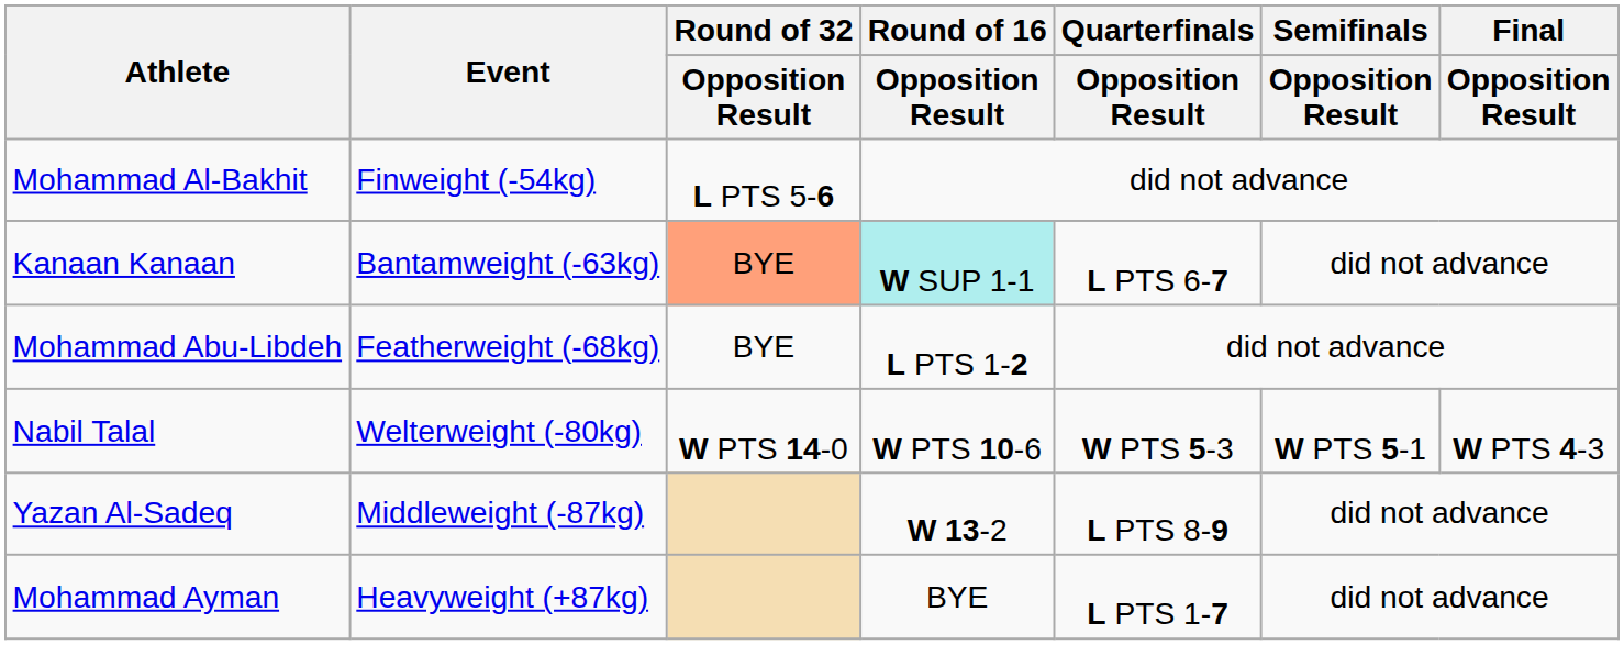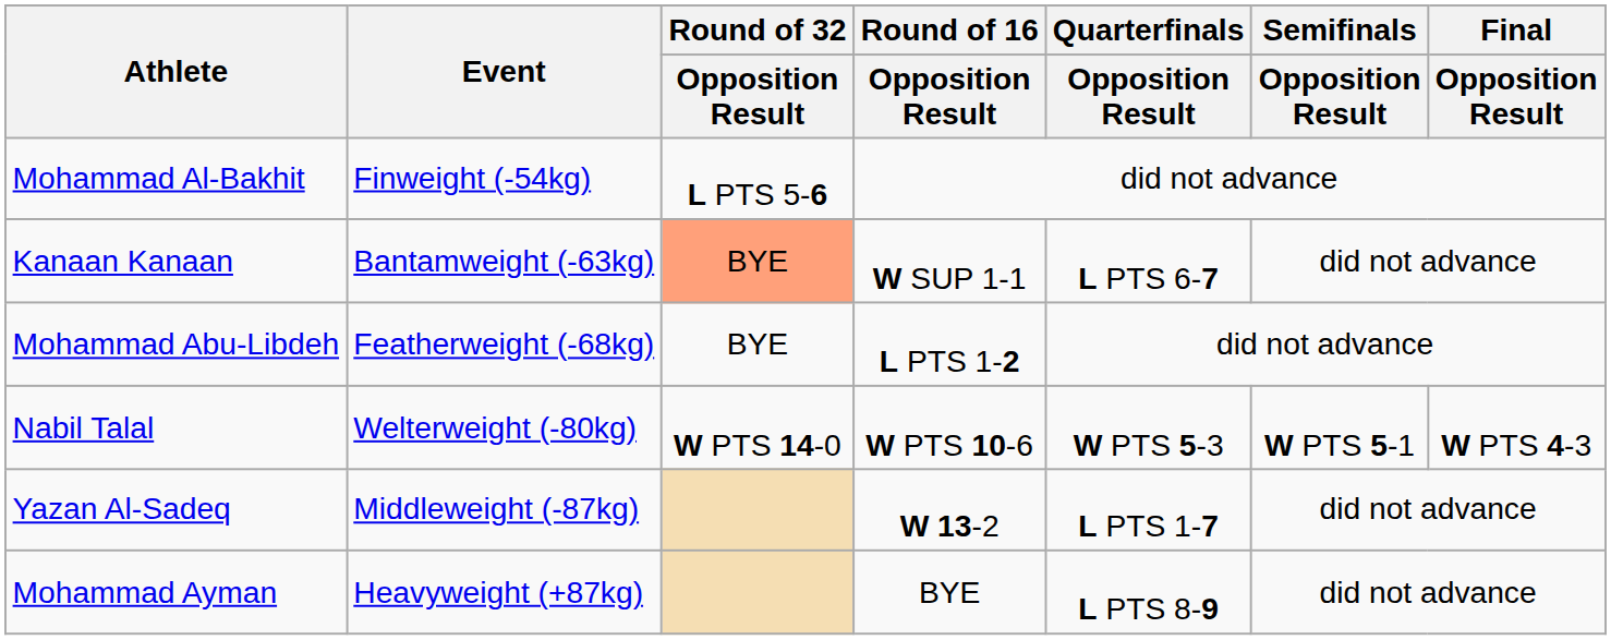Kanaan Kanaan | Round of 16 / Opposition Result: paleturquoise background -> no background
Yazan Al-Sadeq | Quarterfinals / Opposition Result: L PTS 8-9 -> L PTS 1-7
Mohammad Ayman | Quarterfinals / Opposition Result: L PTS 1-7 -> L PTS 8-9
